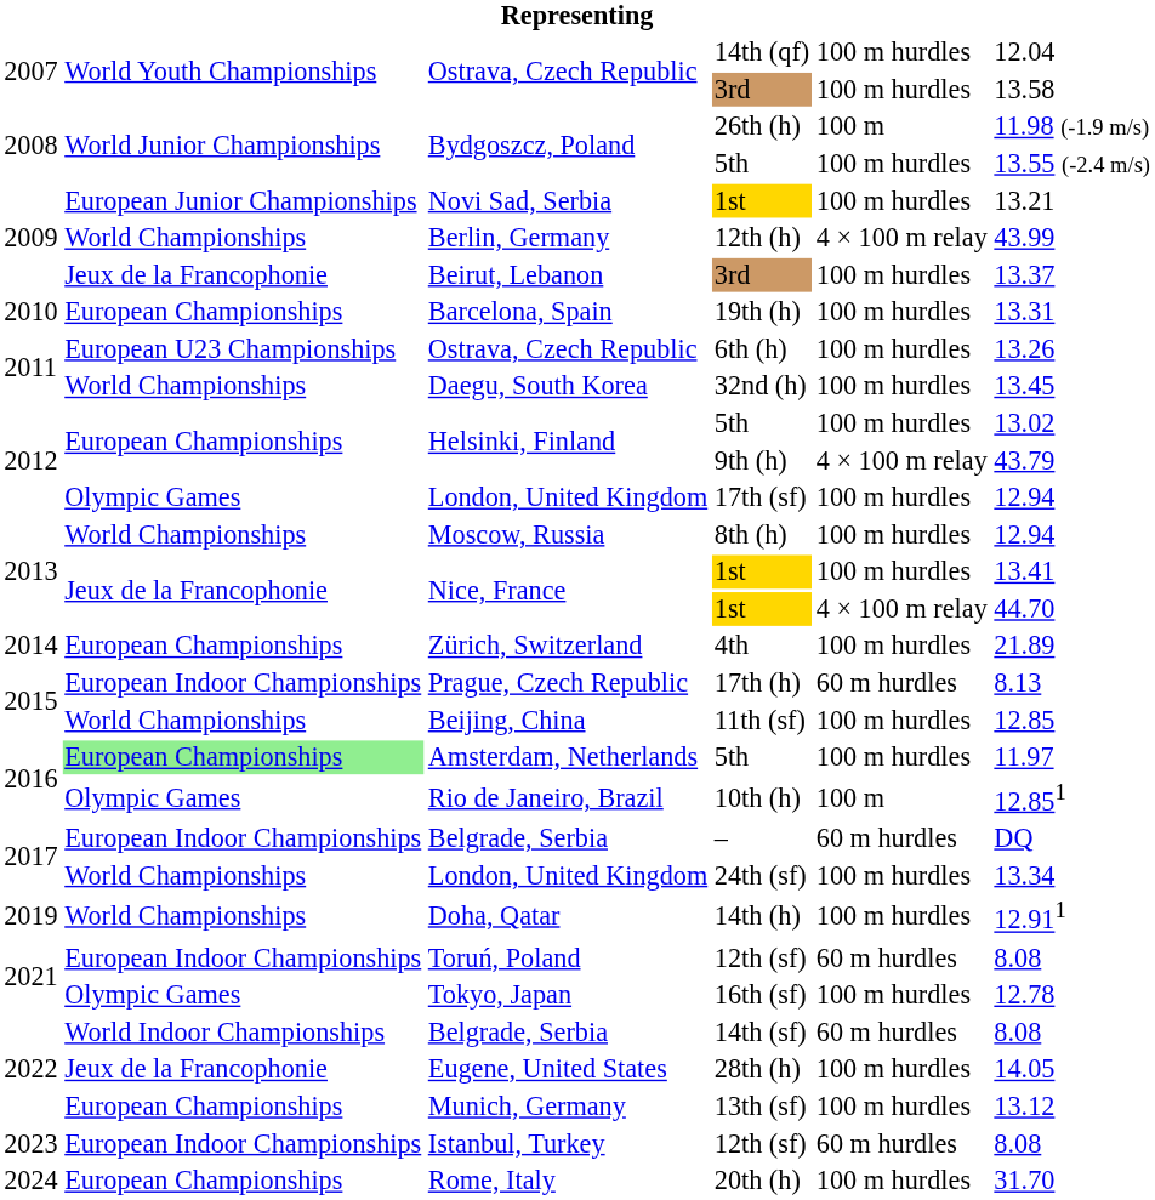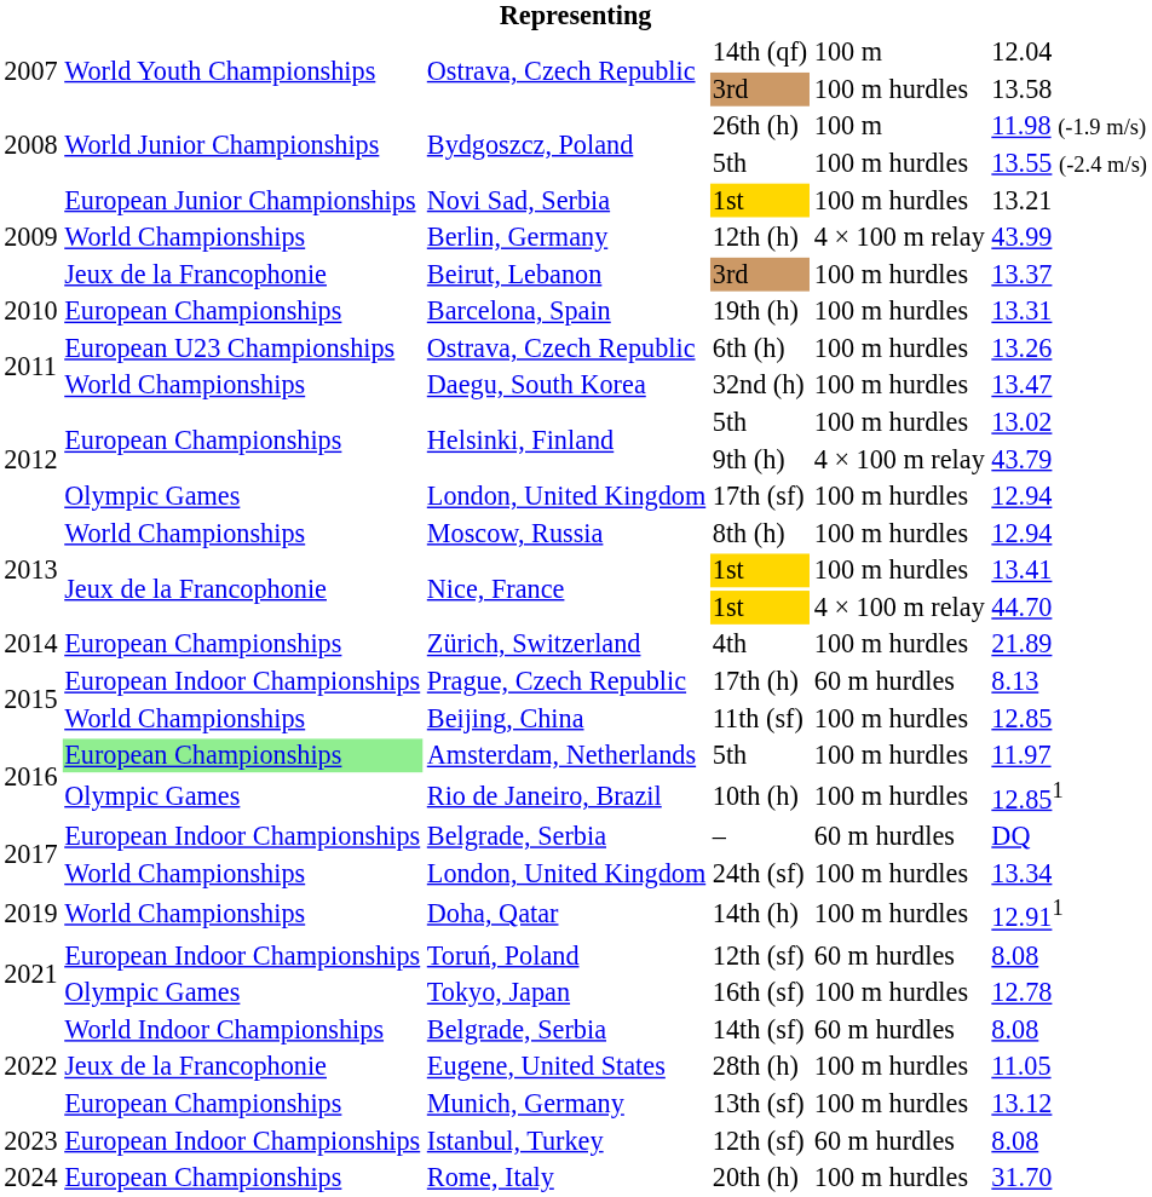14th (qf) | column 5: 100 m hurdles -> 100 m
32nd (h) | column 6: 13.45 -> 13.47
10th (h) | column 5: 100 m -> 100 m hurdles
28th (h) | column 6: 14.05 -> 11.05
